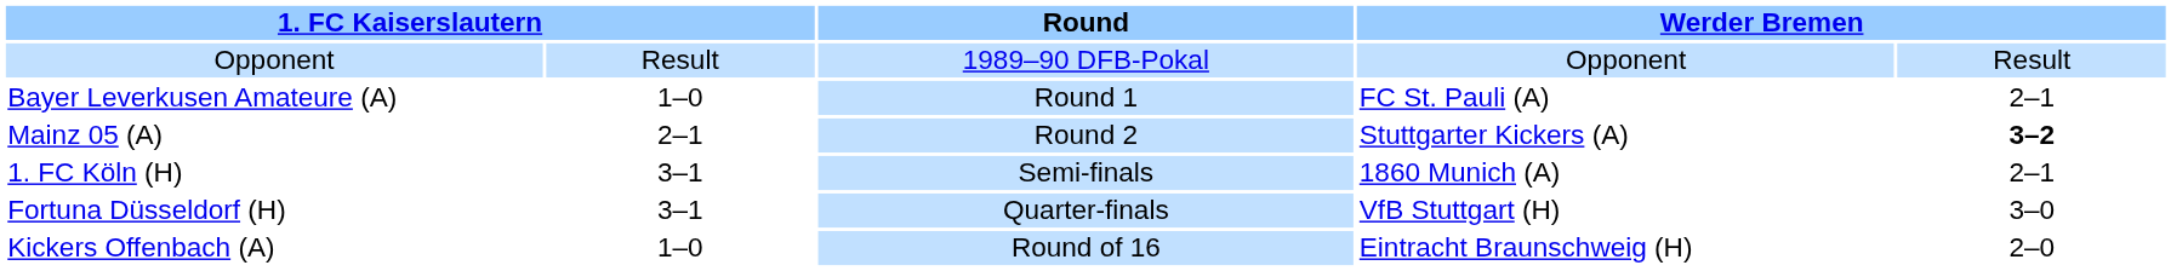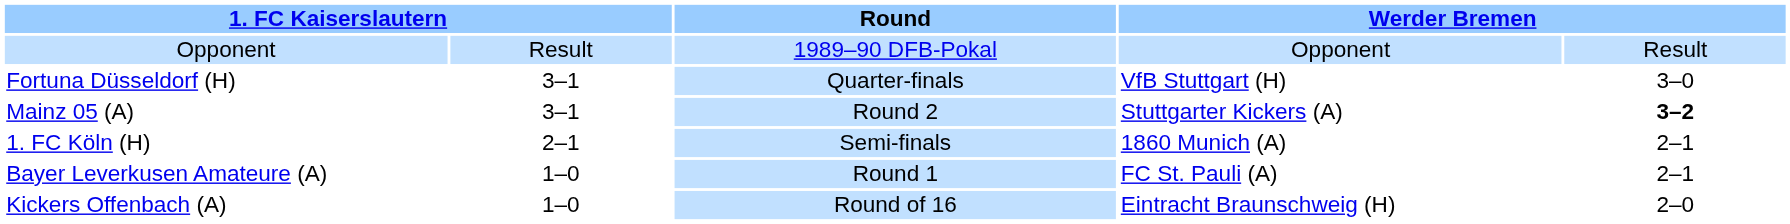rows swapped: Bayer Leverkusen Amateure (A) <-> Fortuna Düsseldorf (H)
Mainz 05 (A) | column 2: 2–1 -> 3–1
1. FC Köln (H) | column 2: 3–1 -> 2–1
